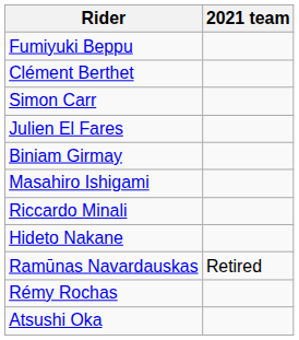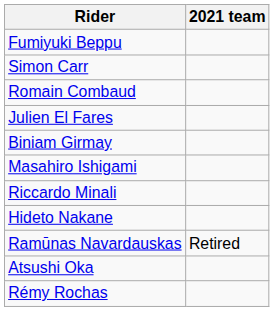- row: Clément Berthet
+ row: Romain Combaud
rows swapped: Atsushi Oka <-> Rémy Rochas
